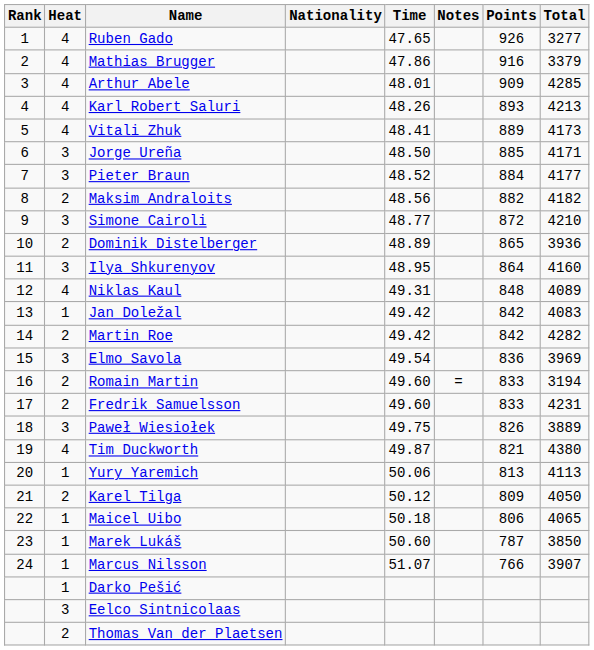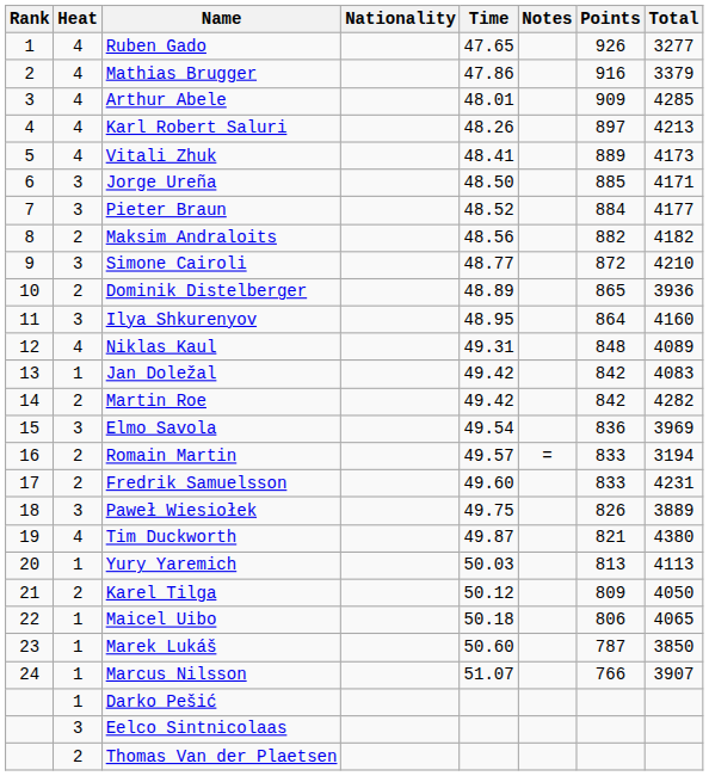Karl Robert Saluri | Points: 893 -> 897
Romain Martin | Time: 49.60 -> 49.57
Yury Yaremich | Time: 50.06 -> 50.03
